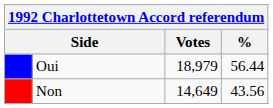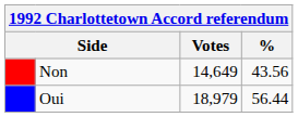rows swapped: Oui <-> Non
